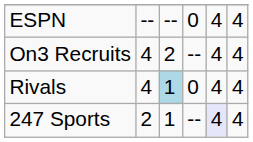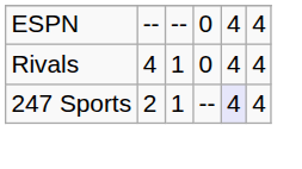- row: On3 Recruits | 4 | 2 | -- | 4 | 4
Rivals | column 3: lightblue background -> no background
